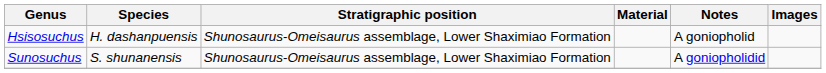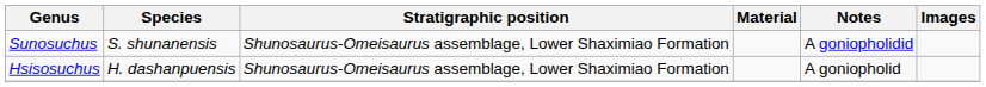rows swapped: Sunosuchus <-> Hsisosuchus
